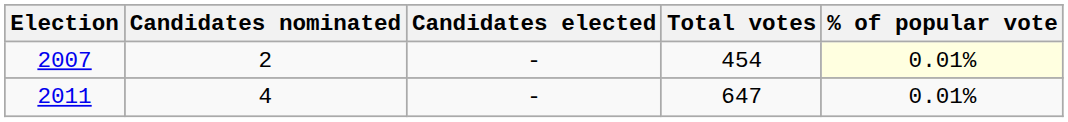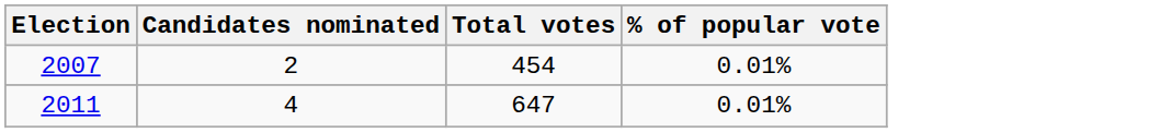- column: Candidates elected | - | -
2007 | % of popular vote: lightyellow background -> no background
